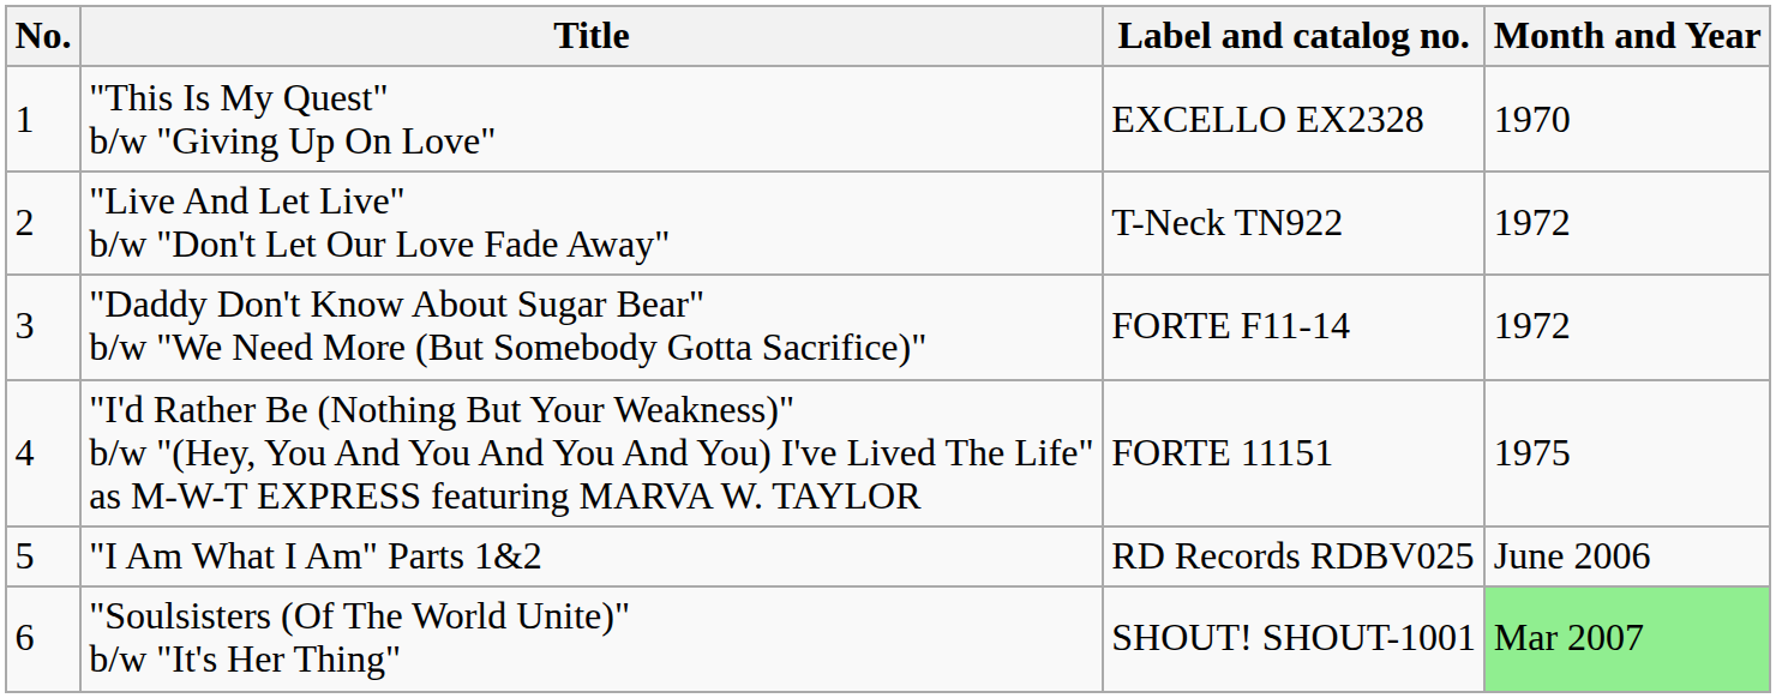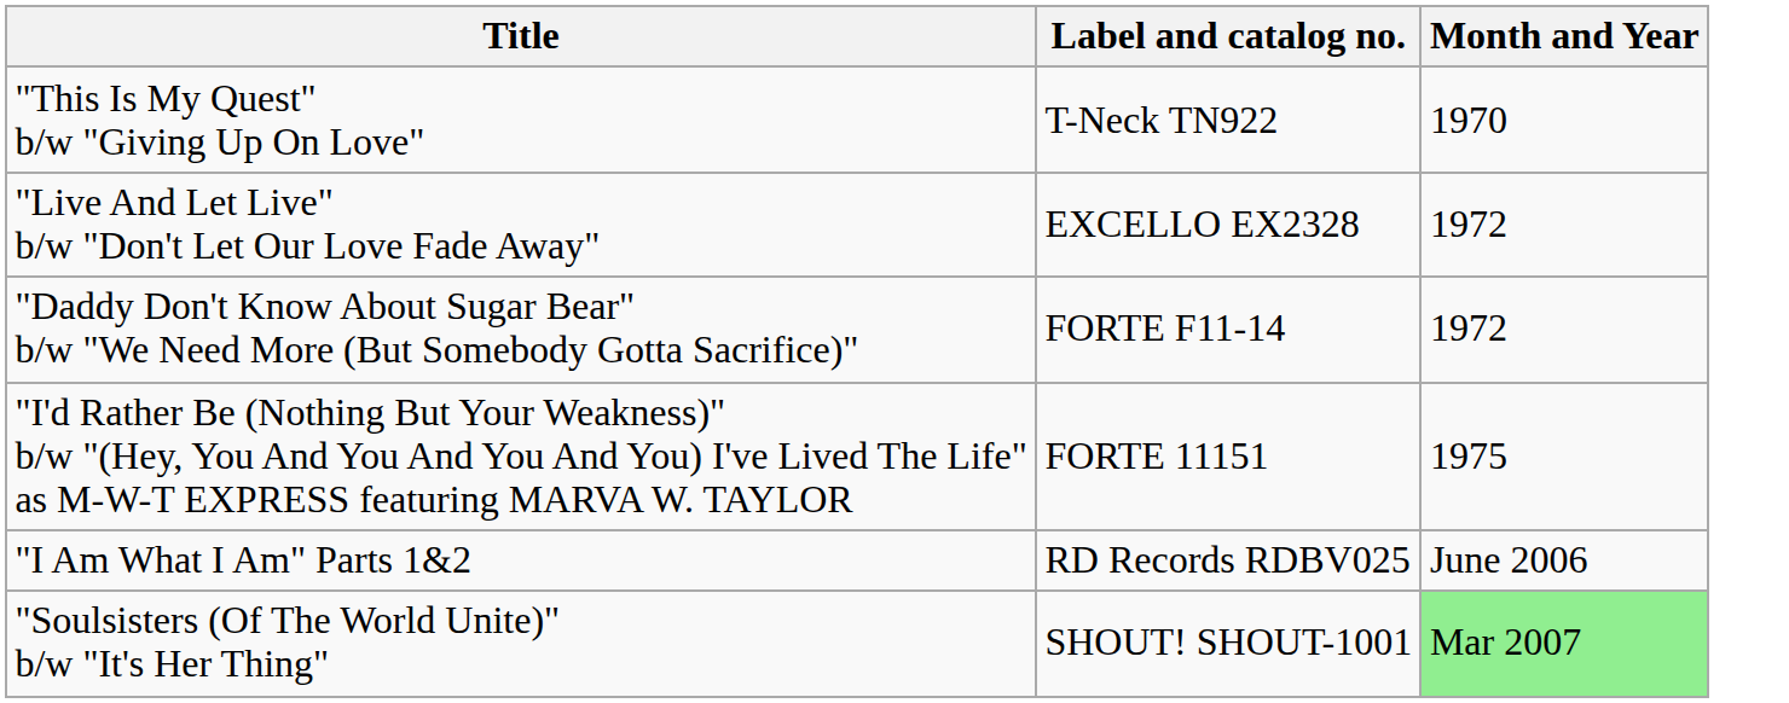- column: No. | 1 | 2 | 3 | 4 | 5 | 6
"This Is My Quest" b/w "Giving Up On Love" | Label and catalog no.: EXCELLO EX2328 -> T-Neck TN922
"Live And Let Live" b/w "Don't Let Our Love Fade Away" | Label and catalog no.: T-Neck TN922 -> EXCELLO EX2328
